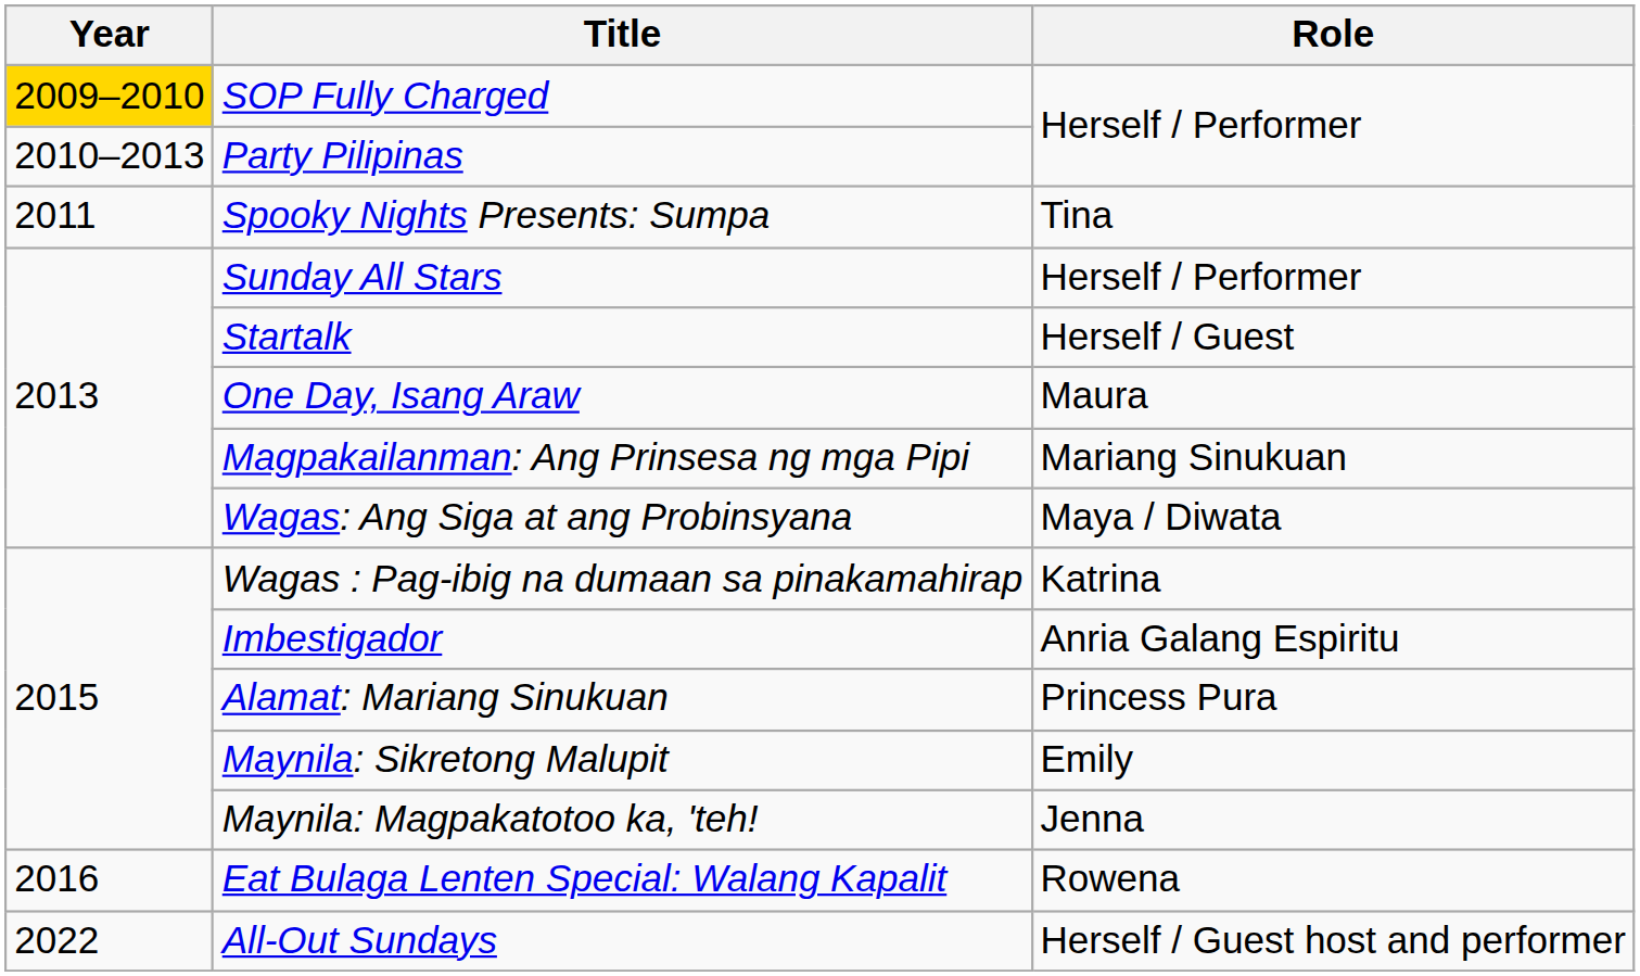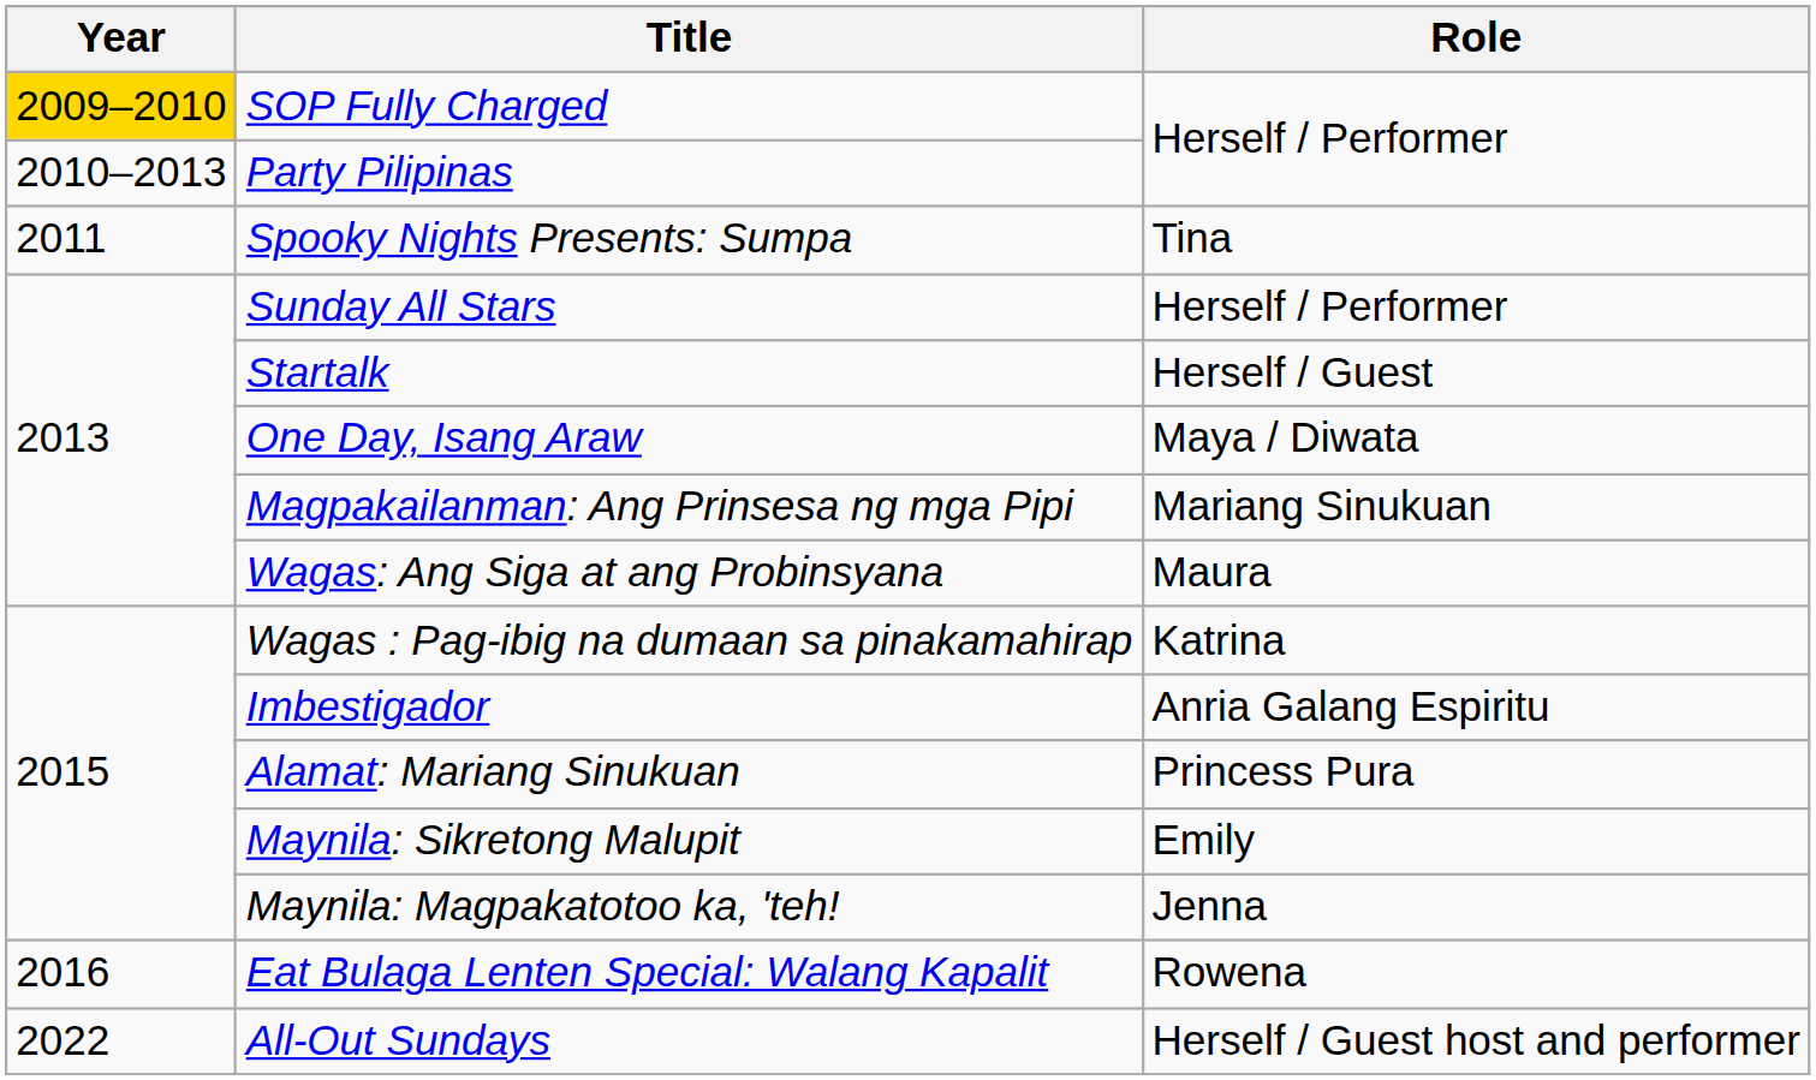One Day, Isang Araw | Role: Maura -> Maya / Diwata
Wagas: Ang Siga at ang Probinsyana | Role: Maya / Diwata -> Maura
